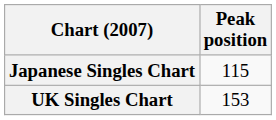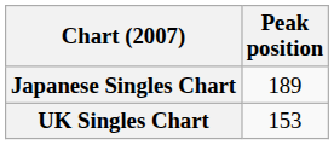Japanese Singles Chart | Peak position: 115 -> 189
